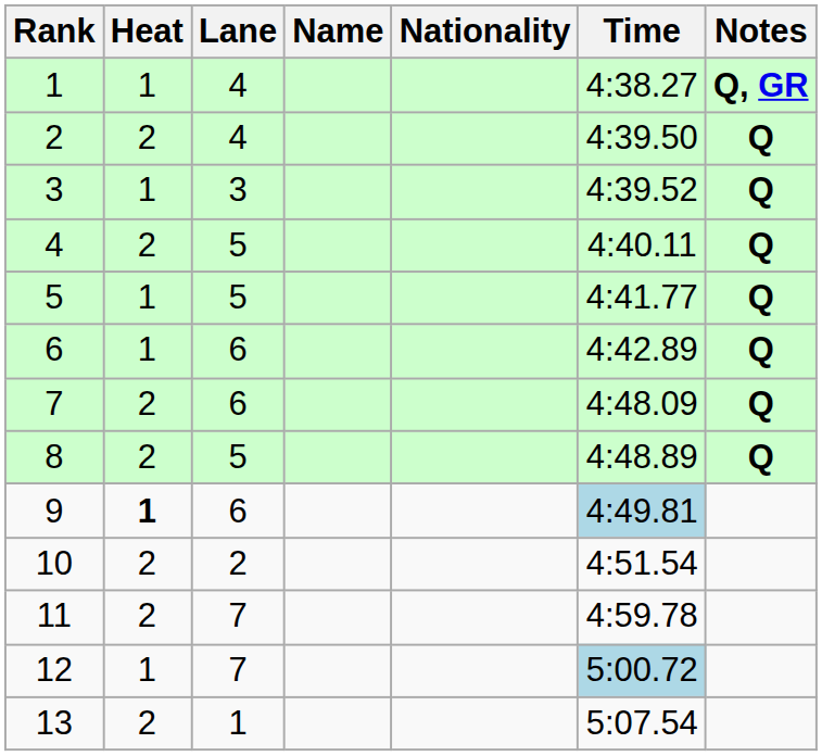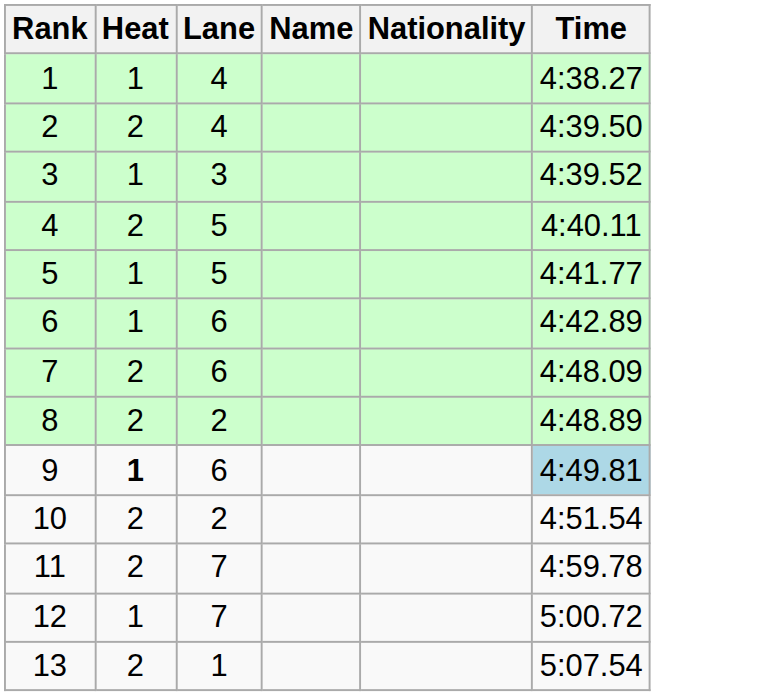- column: Notes | Q, GR | Q | Q | Q | Q | Q | Q | Q
8 | Lane: 5 -> 2
12 | Time: lightblue background -> no background
